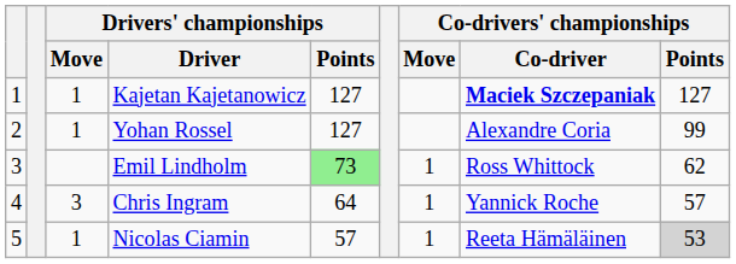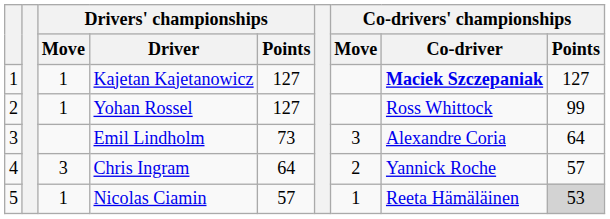Yohan Rossel | Co-drivers' championships / Co-driver: Alexandre Coria -> Ross Whittock
Emil Lindholm | Drivers' championships / Points: lightgreen background -> no background
Emil Lindholm | Co-drivers' championships / Move: 1 -> 3
Emil Lindholm | Co-drivers' championships / Co-driver: Ross Whittock -> Alexandre Coria
Emil Lindholm | Co-drivers' championships / Points: 62 -> 64
Chris Ingram | Co-drivers' championships / Move: 1 -> 2
